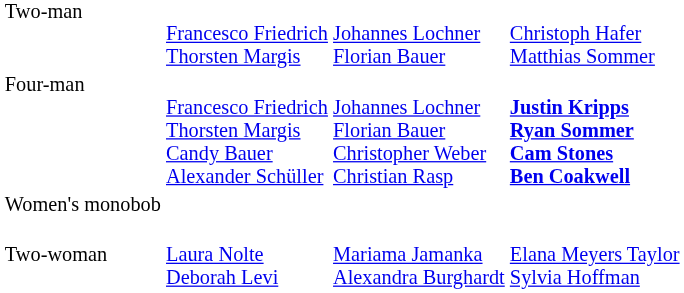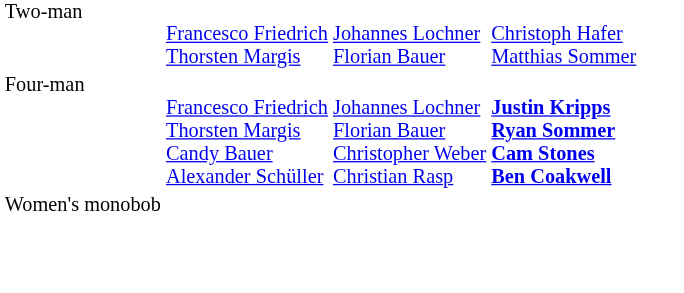- row: Two-woman | Laura Nolte Deborah Levi | Mariama Jamanka Alexandra Burghardt | Elana Meyers Taylor Sylvia Hoffman
